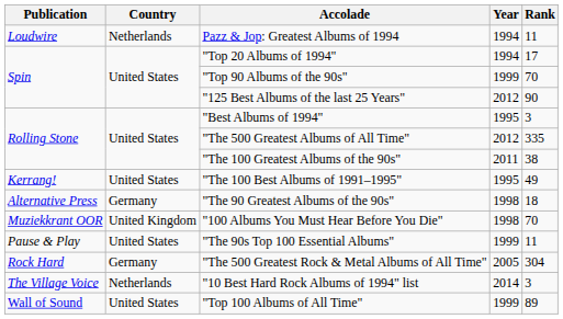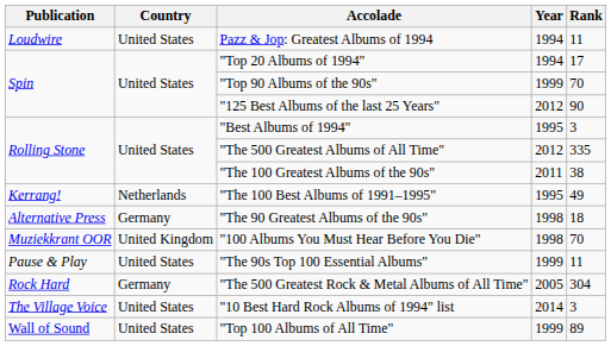Pazz & Jop: Greatest Albums of 1994 | Country: Netherlands -> United States
"The 100 Best Albums of 1991–1995" | Country: United States -> Netherlands
"10 Best Hard Rock Albums of 1994" list | Country: Netherlands -> United States
